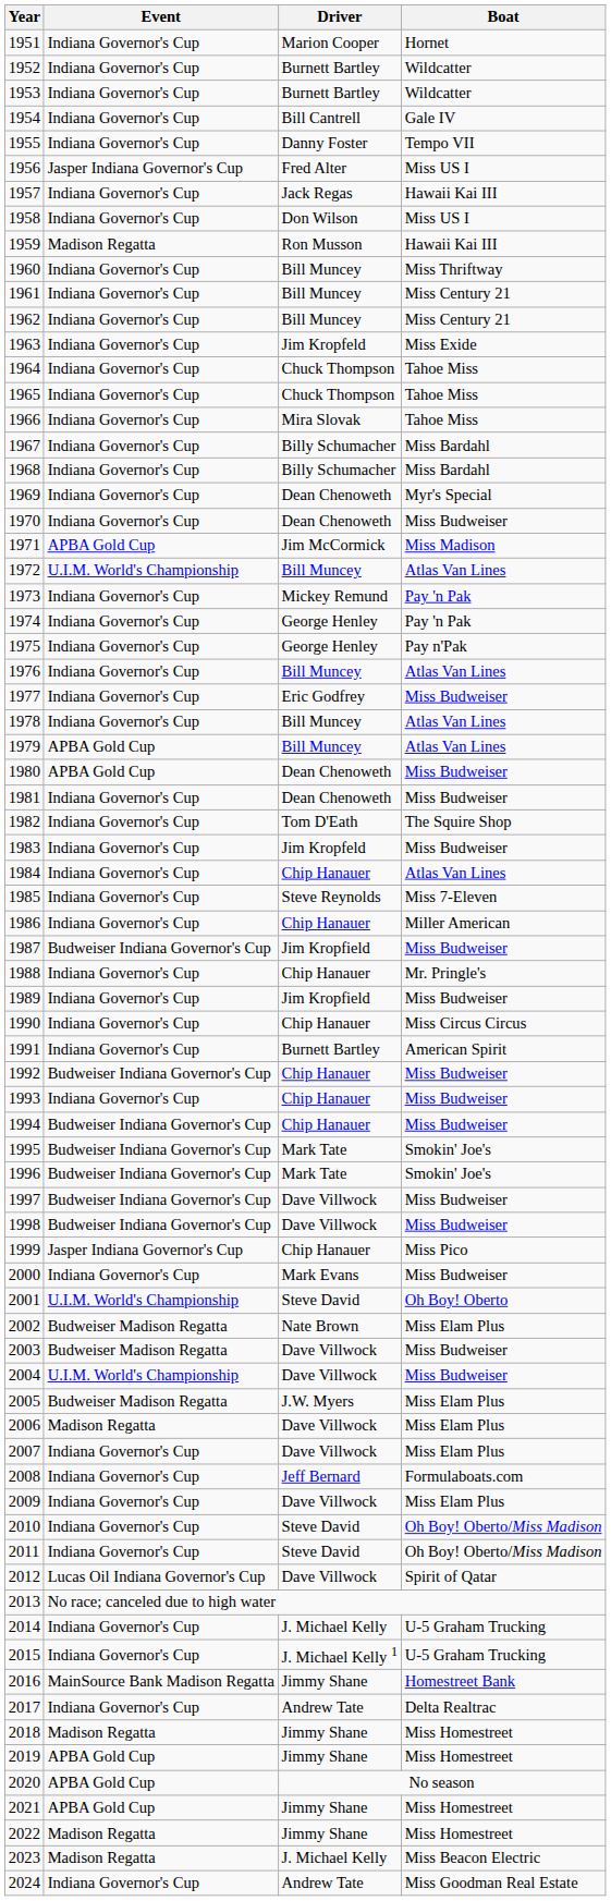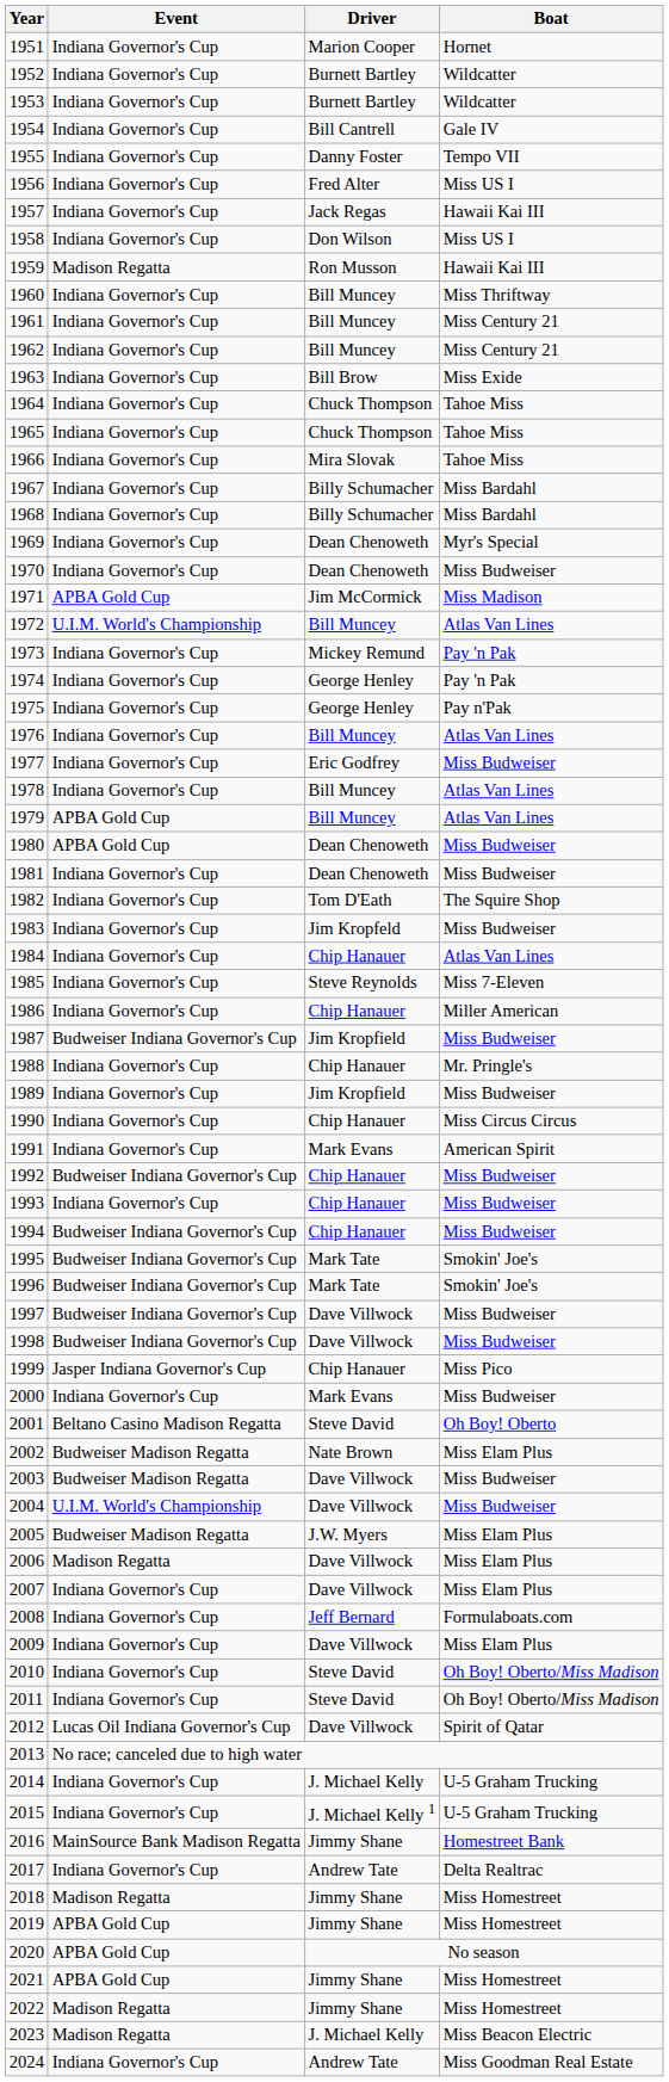1956 | Event: Jasper Indiana Governor's Cup -> Indiana Governor's Cup
1963 | Driver: Jim Kropfeld -> Bill Brow
1991 | Driver: Burnett Bartley -> Mark Evans
2001 | Event: U.I.M. World's Championship -> Beltano Casino Madison Regatta
